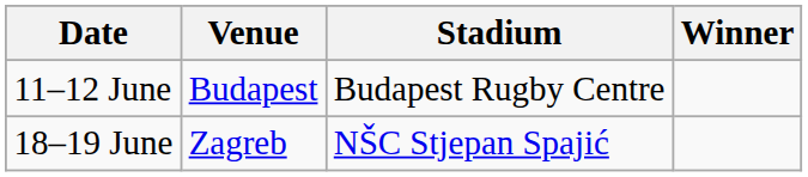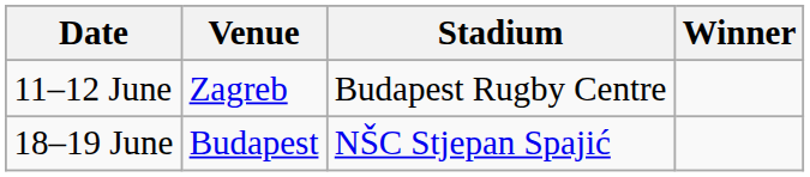11–12 June | Venue: Budapest -> Zagreb
18–19 June | Venue: Zagreb -> Budapest
